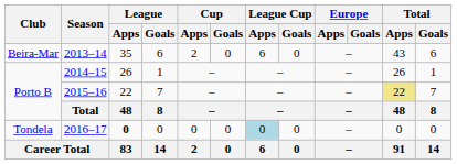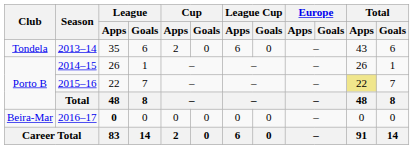2013–14 | Club: Beira-Mar -> Tondela
2016–17 | Club: Tondela -> Beira-Mar
2016–17 | League Cup / Apps: lightblue background -> no background
